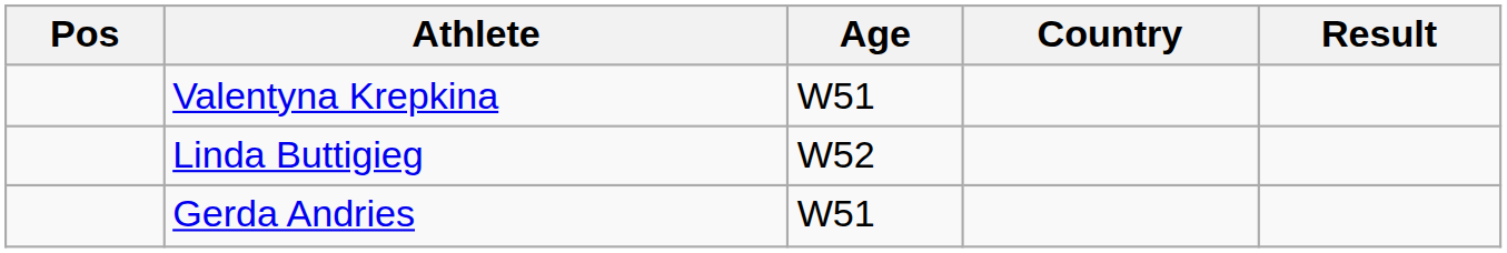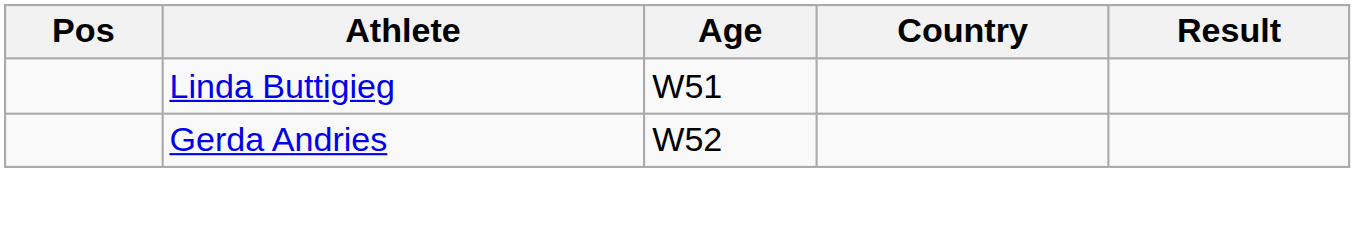- row: Valentyna Krepkina | W51
Linda Buttigieg | Age: W52 -> W51
Gerda Andries | Age: W51 -> W52
